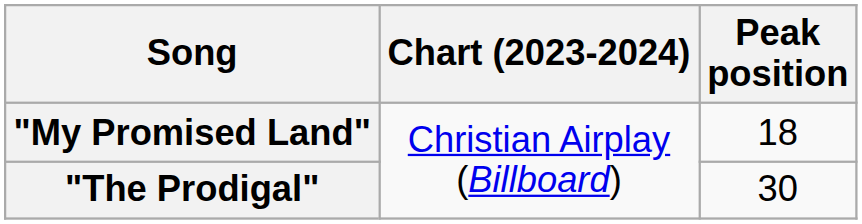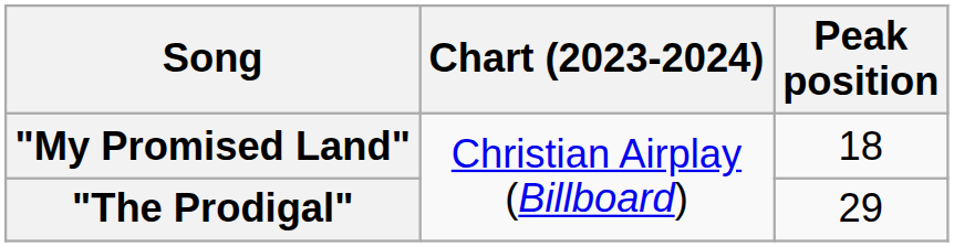"The Prodigal" | Peak position: 30 -> 29
